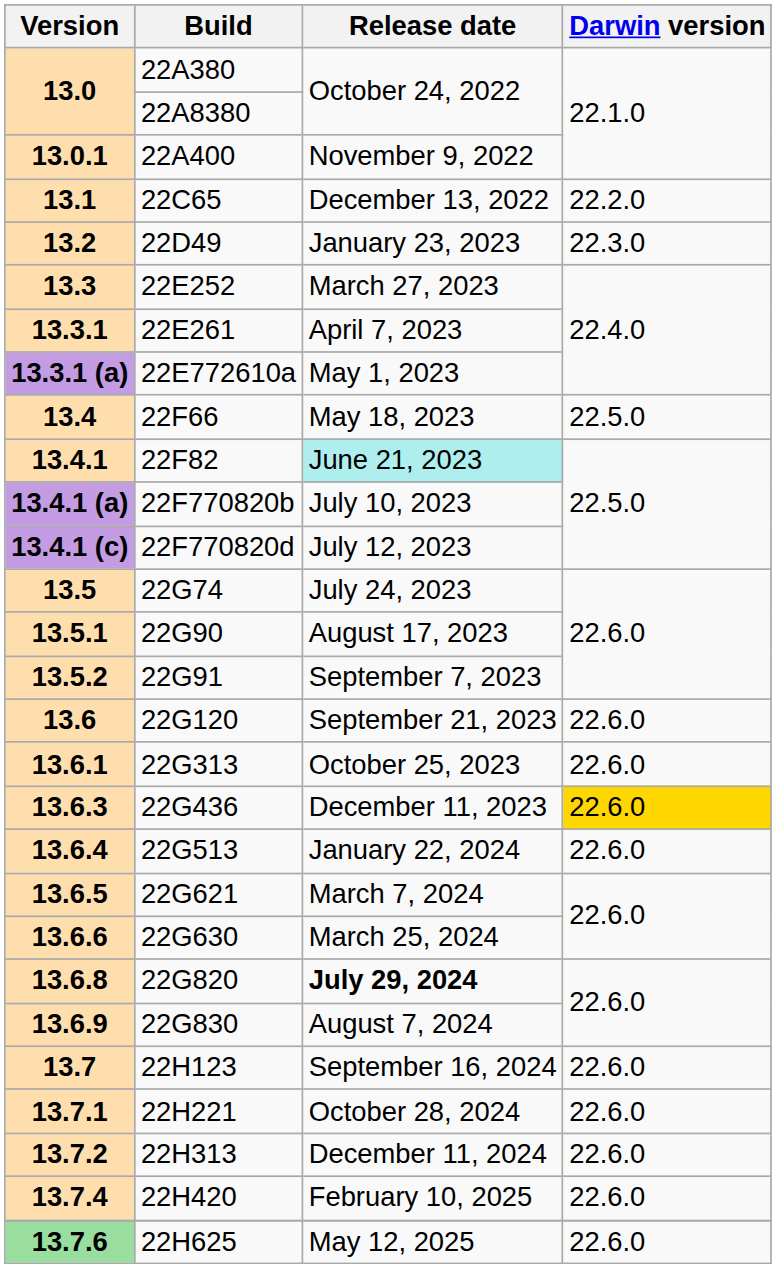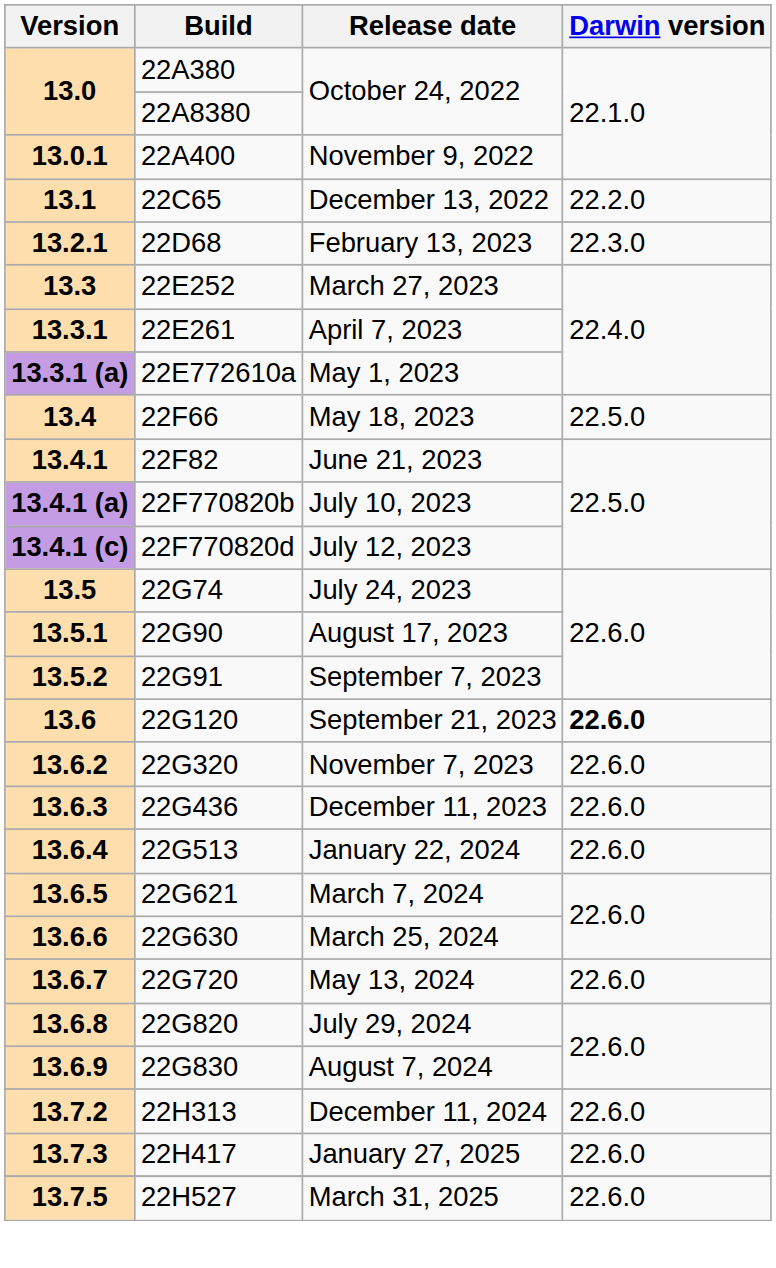- row: 13.2 | 22D49 | January 23, 2023 | 22.3.0
+ row: 13.2.1 | 22D68 | February 13, 2023 | 22.3.0
13.4.1 | Release date: paleturquoise background -> no background
13.6 | Darwin version: normal -> bold
- row: 13.6.1 | 22G313 | October 25, 2023 | 22.6.0
+ row: 13.6.2 | 22G320 | November 7, 2023 | 22.6.0
13.6.3 | Darwin version: gold background -> no background
+ row: 13.6.7 | 22G720 | May 13, 2024 | 22.6.0
13.6.8 | Release date: bold -> normal
- row: 13.7 | 22H123 | September 16, 2024 | 22.6.0
- row: 13.7.1 | 22H221 | October 28, 2024 | 22.6.0
+ row: 13.7.3 | 22H417 | January 27, 2025 | 22.6.0
- row: 13.7.4 | 22H420 | February 10, 2025 | 22.6.0
+ row: 13.7.5 | 22H527 | March 31, 2025 | 22.6.0
- row: 13.7.6 | 22H625 | May 12, 2025 | 22.6.0
